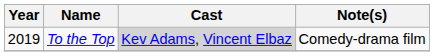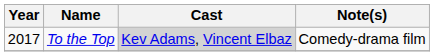To the Top | Year: 2019 -> 2017
